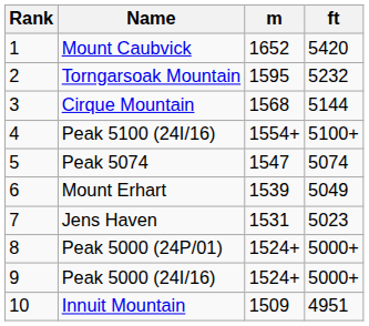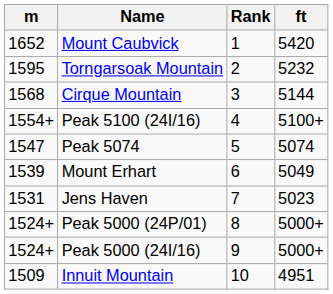columns swapped: Rank <-> m
